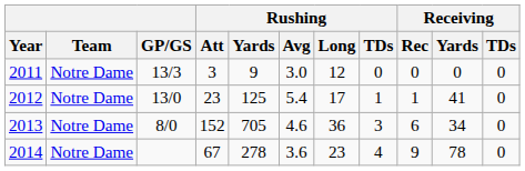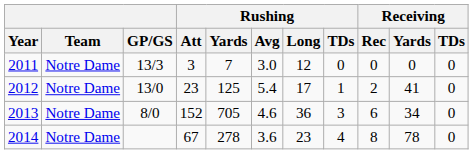2011 | Rushing / Yards: 9 -> 7
2012 | Receiving / Rec: 1 -> 2
2014 | Receiving / Rec: 9 -> 8
